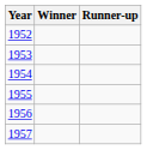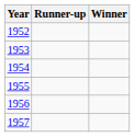columns swapped: Winner <-> Runner-up
